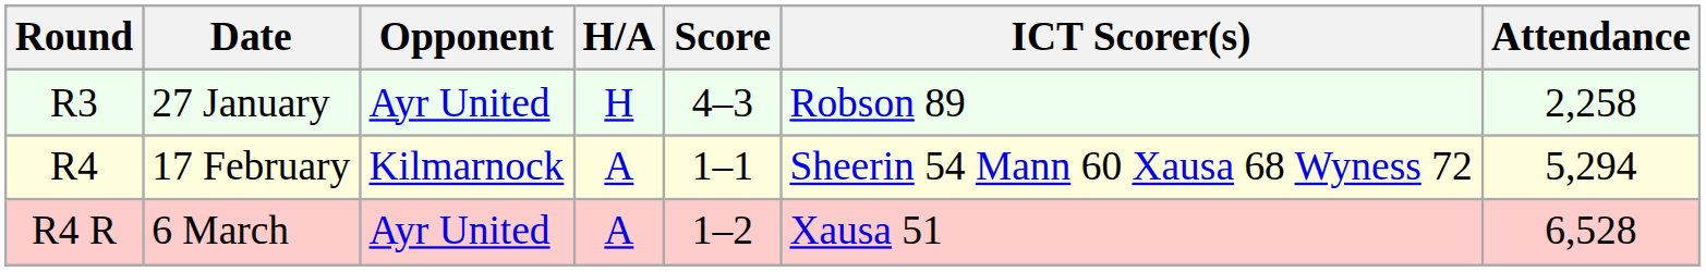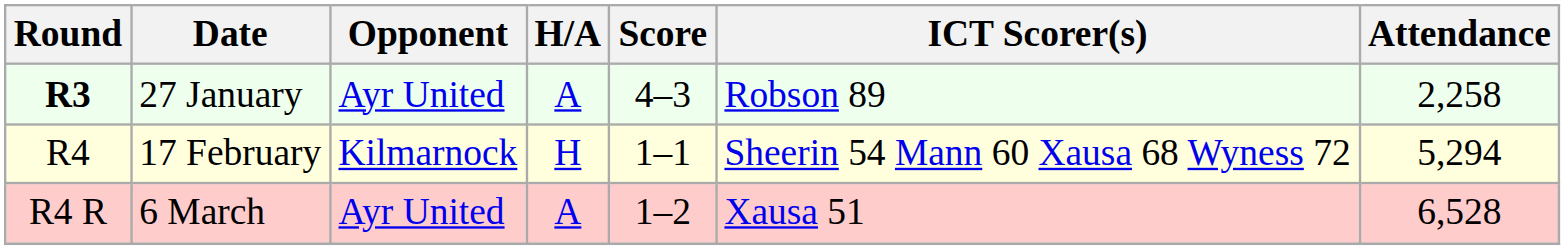27 January | Round: normal -> bold
27 January | H/A: H -> A
17 February | H/A: A -> H
